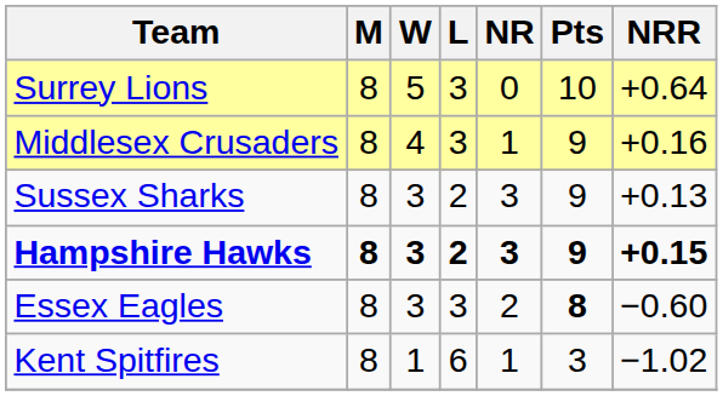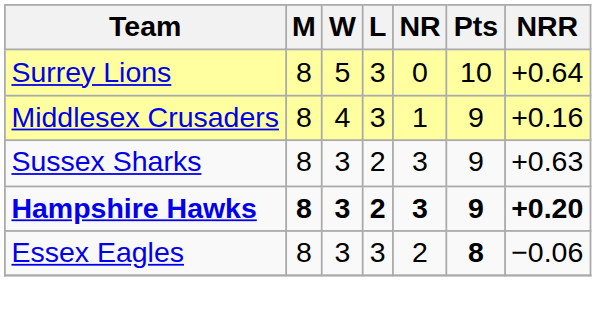Sussex Sharks | NRR: +0.13 -> +0.63
Hampshire Hawks | NRR: +0.15 -> +0.20
Essex Eagles | NRR: −0.60 -> −0.06
- row: Kent Spitfires | 8 | 1 | 6 | 1 | 3 | −1.02
